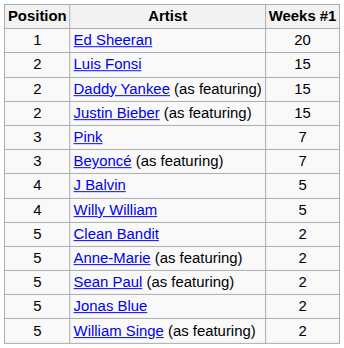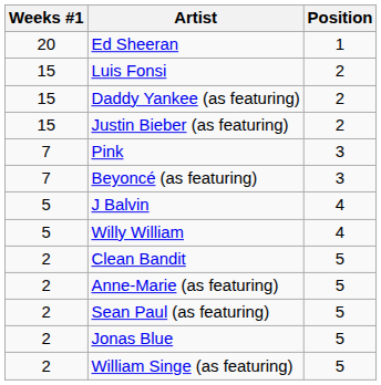columns swapped: Position <-> Weeks #1
